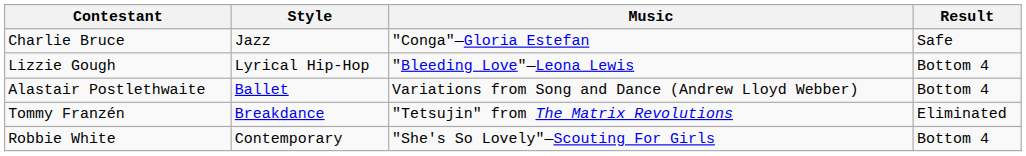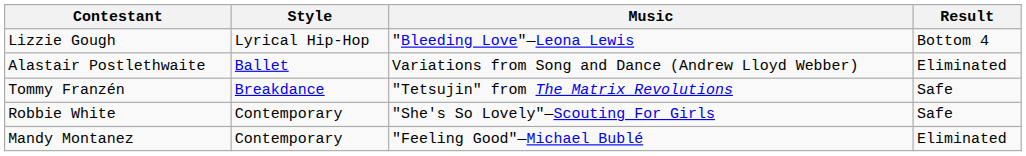- row: Charlie Bruce | Jazz | "Conga"—Gloria Estefan | Safe
Alastair Postlethwaite | Result: Bottom 4 -> Eliminated
Tommy Franzén | Result: Eliminated -> Safe
Robbie White | Result: Bottom 4 -> Safe
+ row: Mandy Montanez | Contemporary | "Feeling Good"—Michael Bublé | Eliminated
